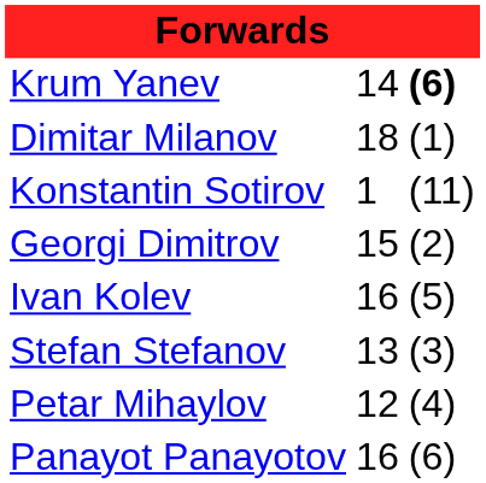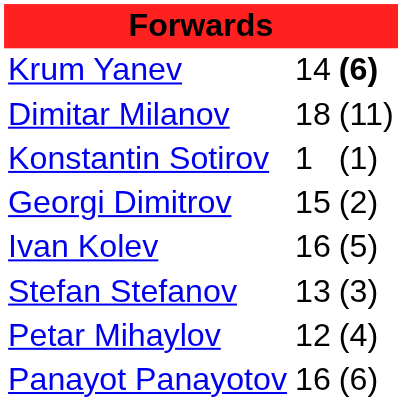Dimitar Milanov | column 3: (1) -> (11)
Konstantin Sotirov | column 3: (11) -> (1)
